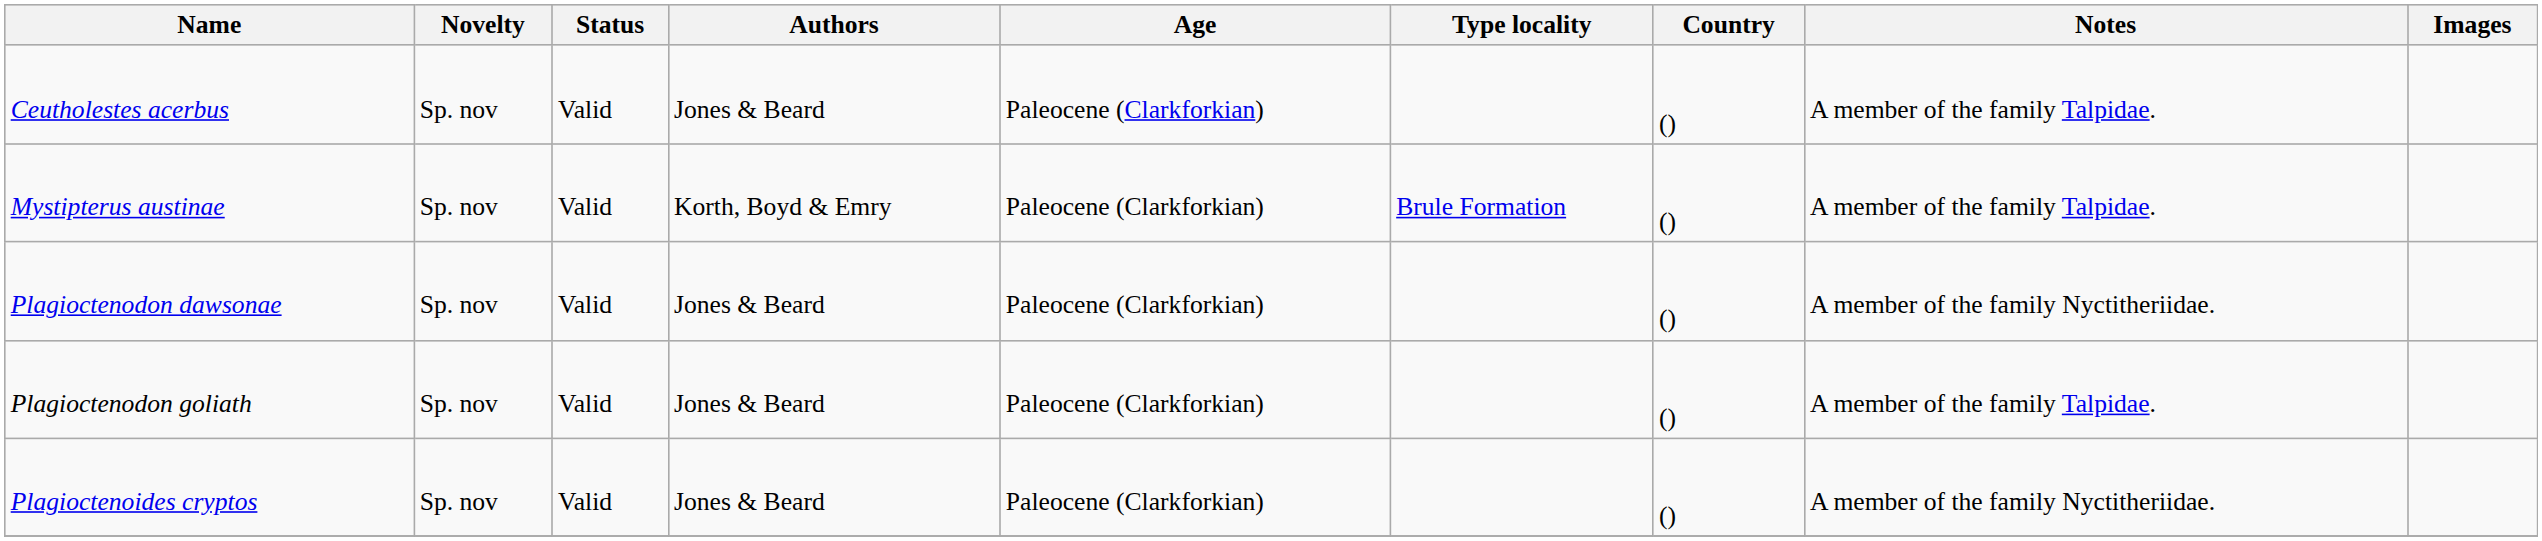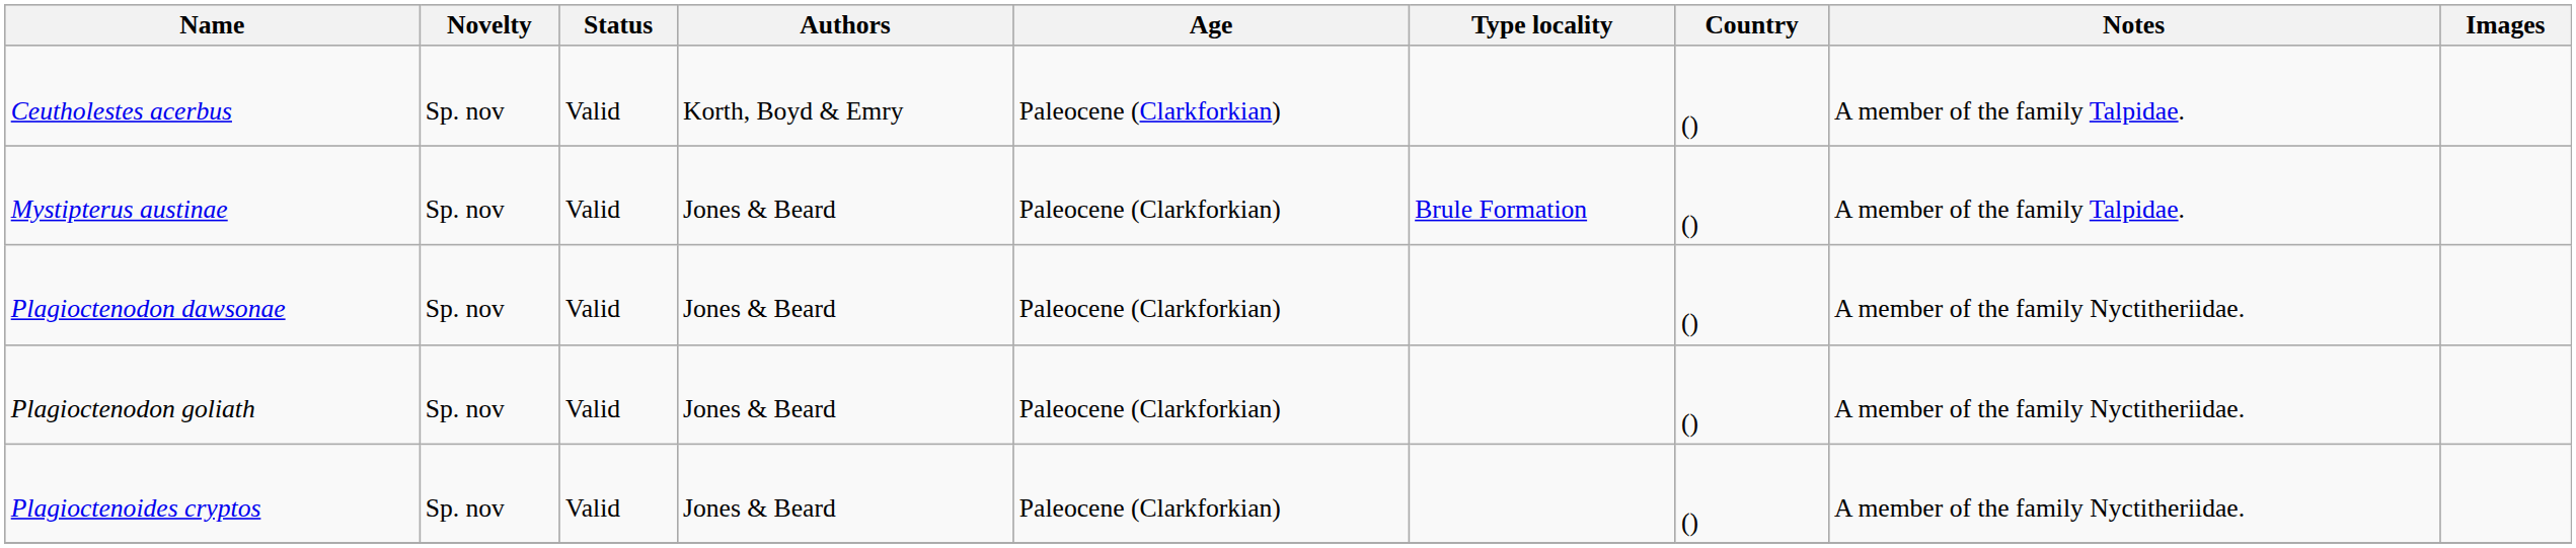Ceutholestes acerbus | Authors: Jones & Beard -> Korth, Boyd & Emry
Mystipterus austinae | Authors: Korth, Boyd & Emry -> Jones & Beard
Plagioctenodon goliath | Notes: A member of the family Talpidae. -> A member of the family Nyctitheriidae.
